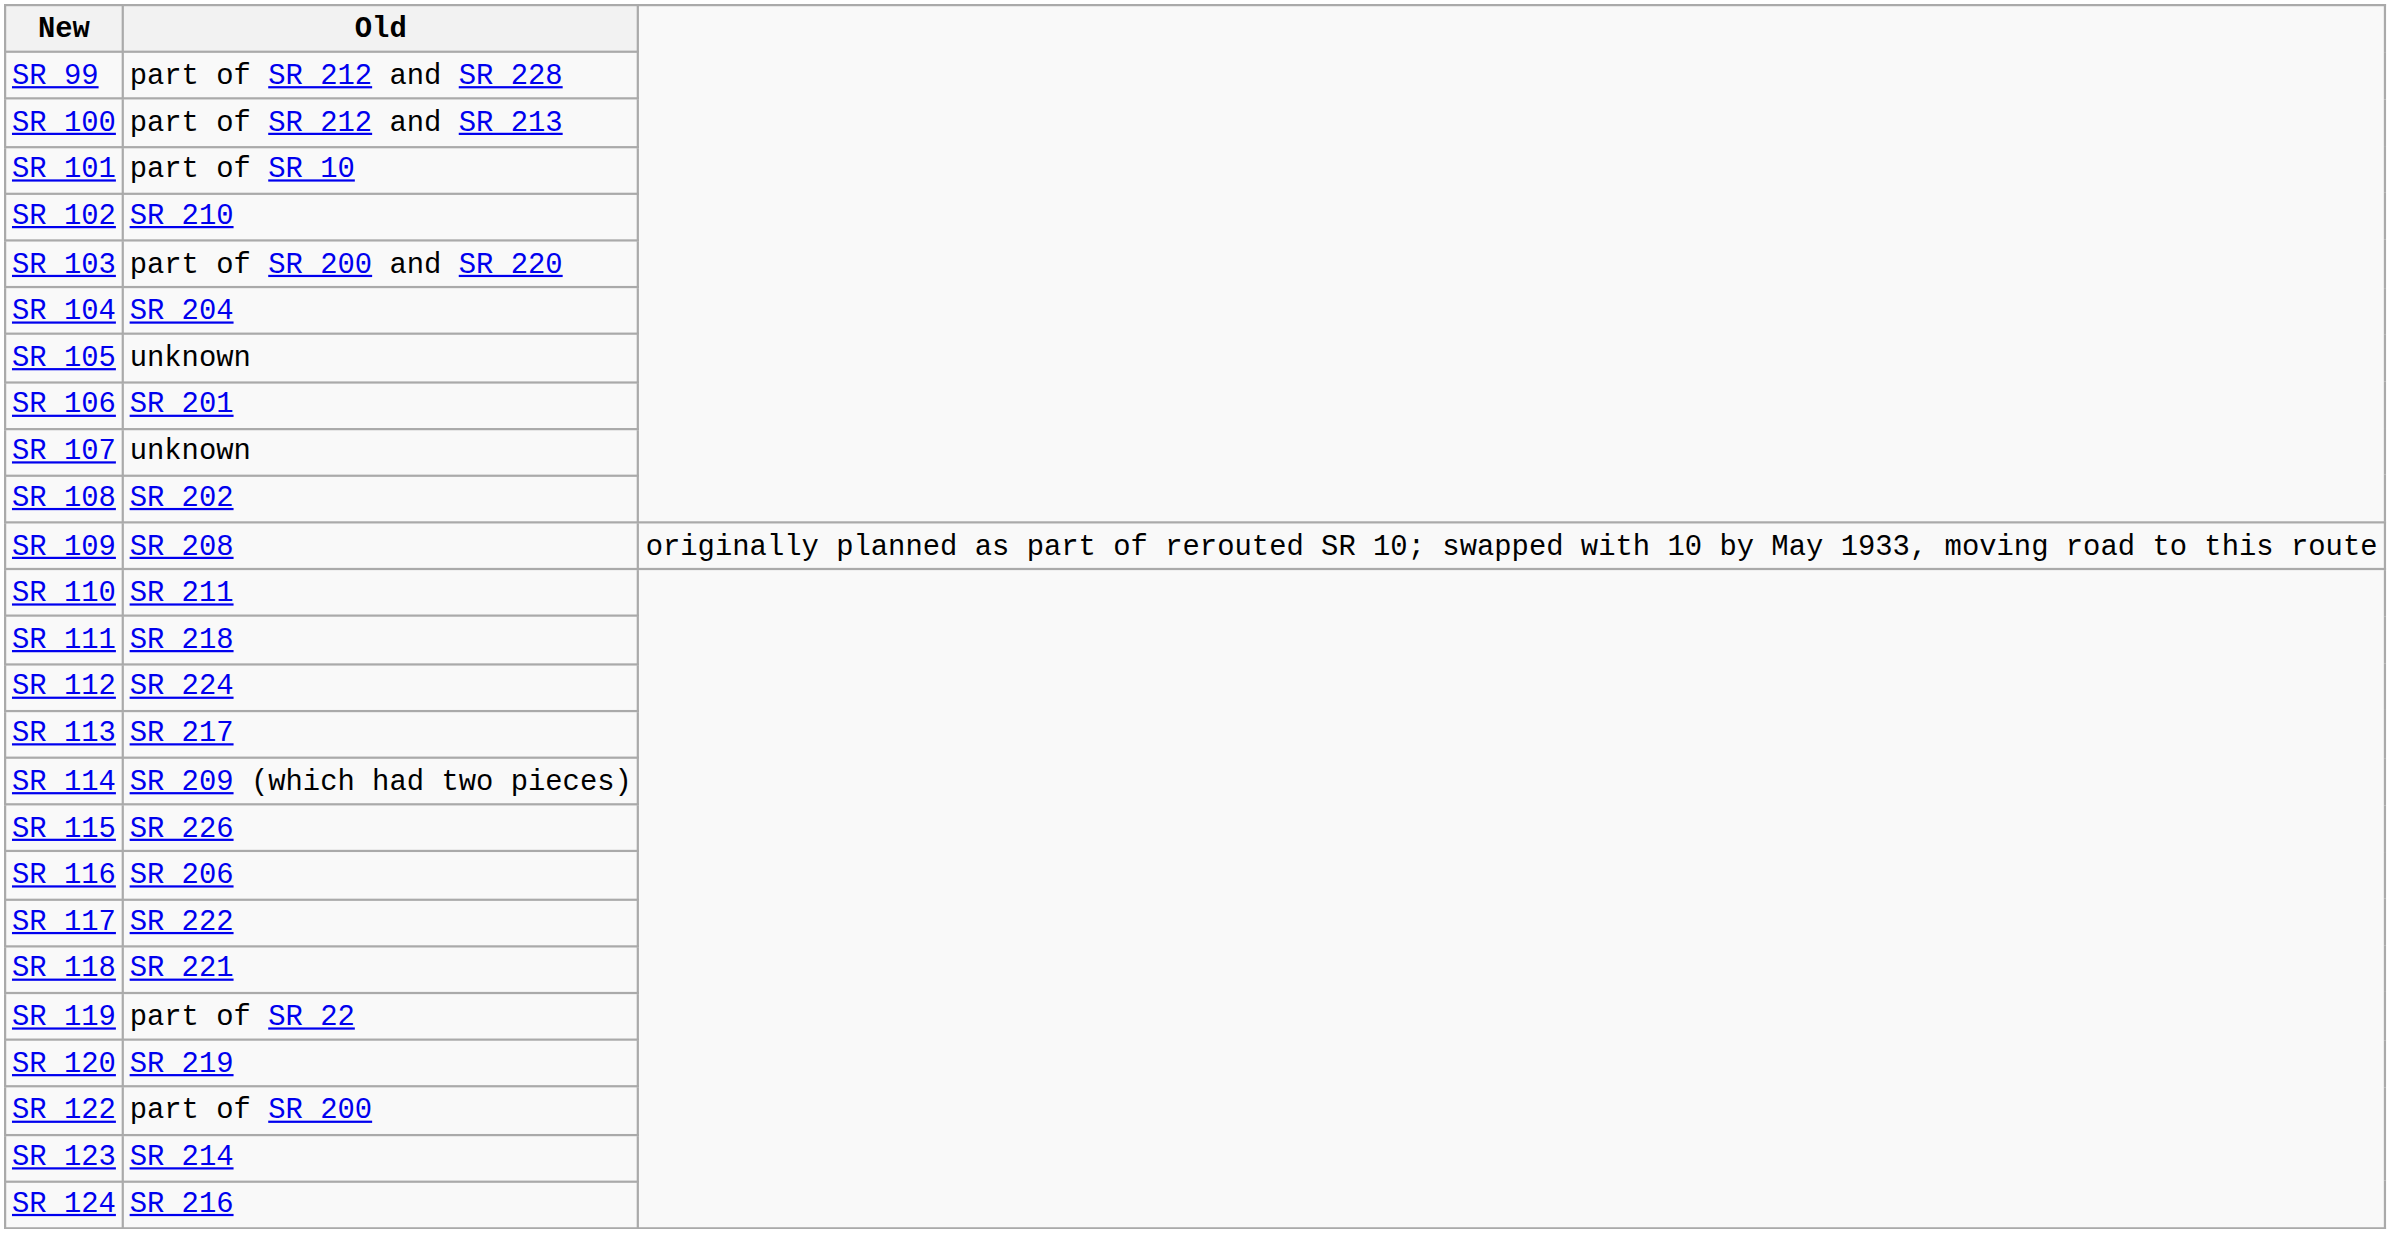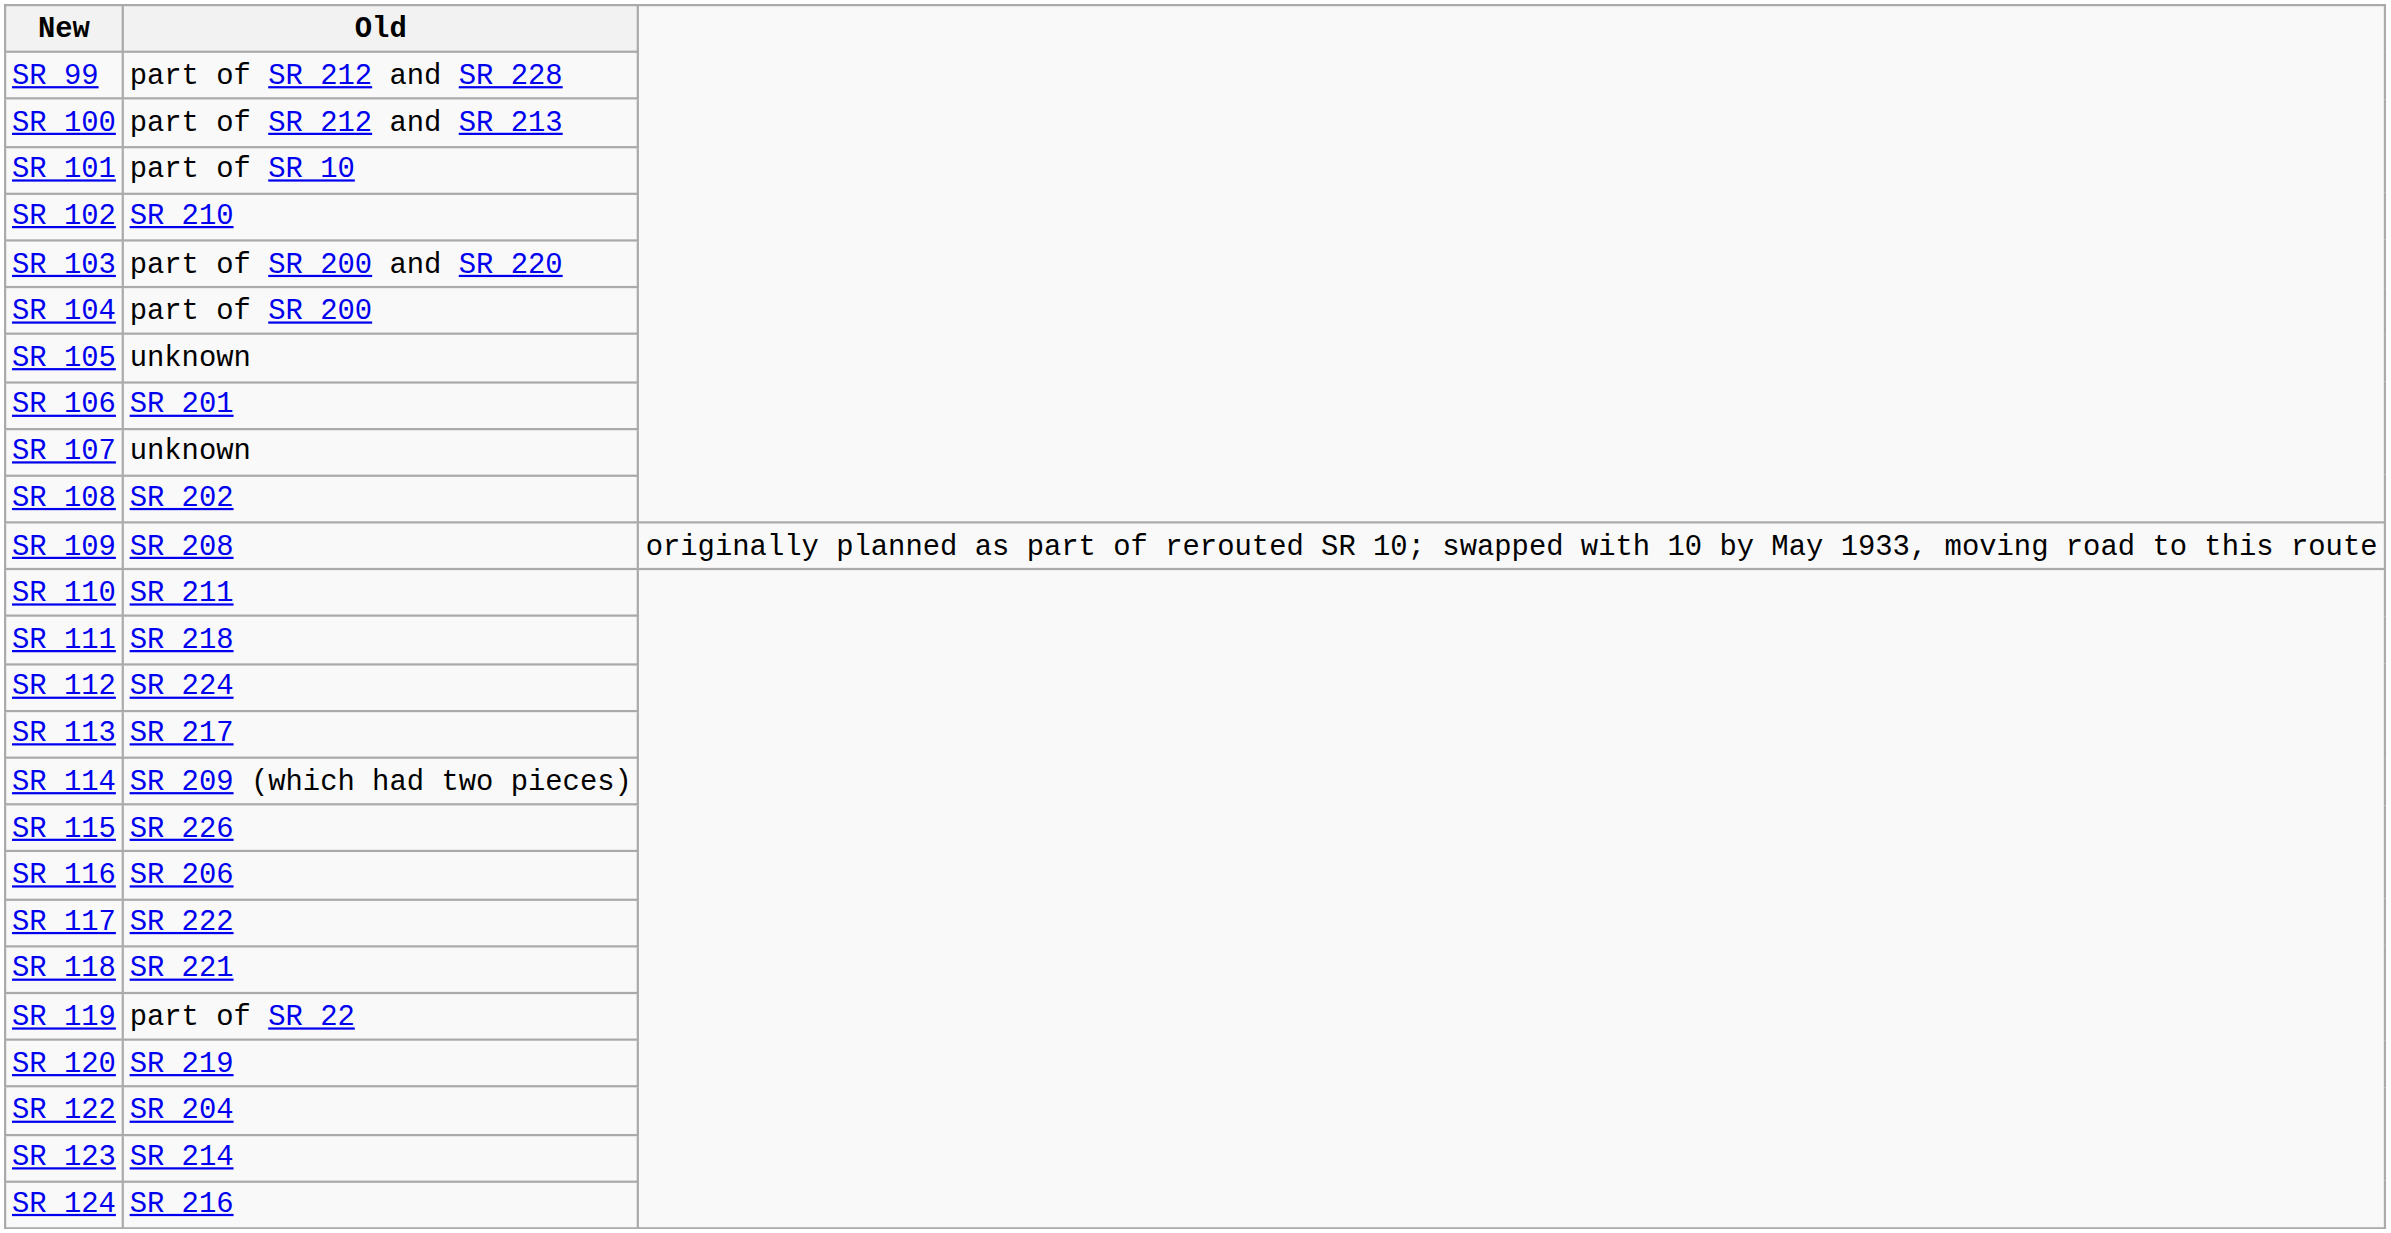SR 104 | Old: SR 204 -> part of SR 200
SR 122 | Old: part of SR 200 -> SR 204
